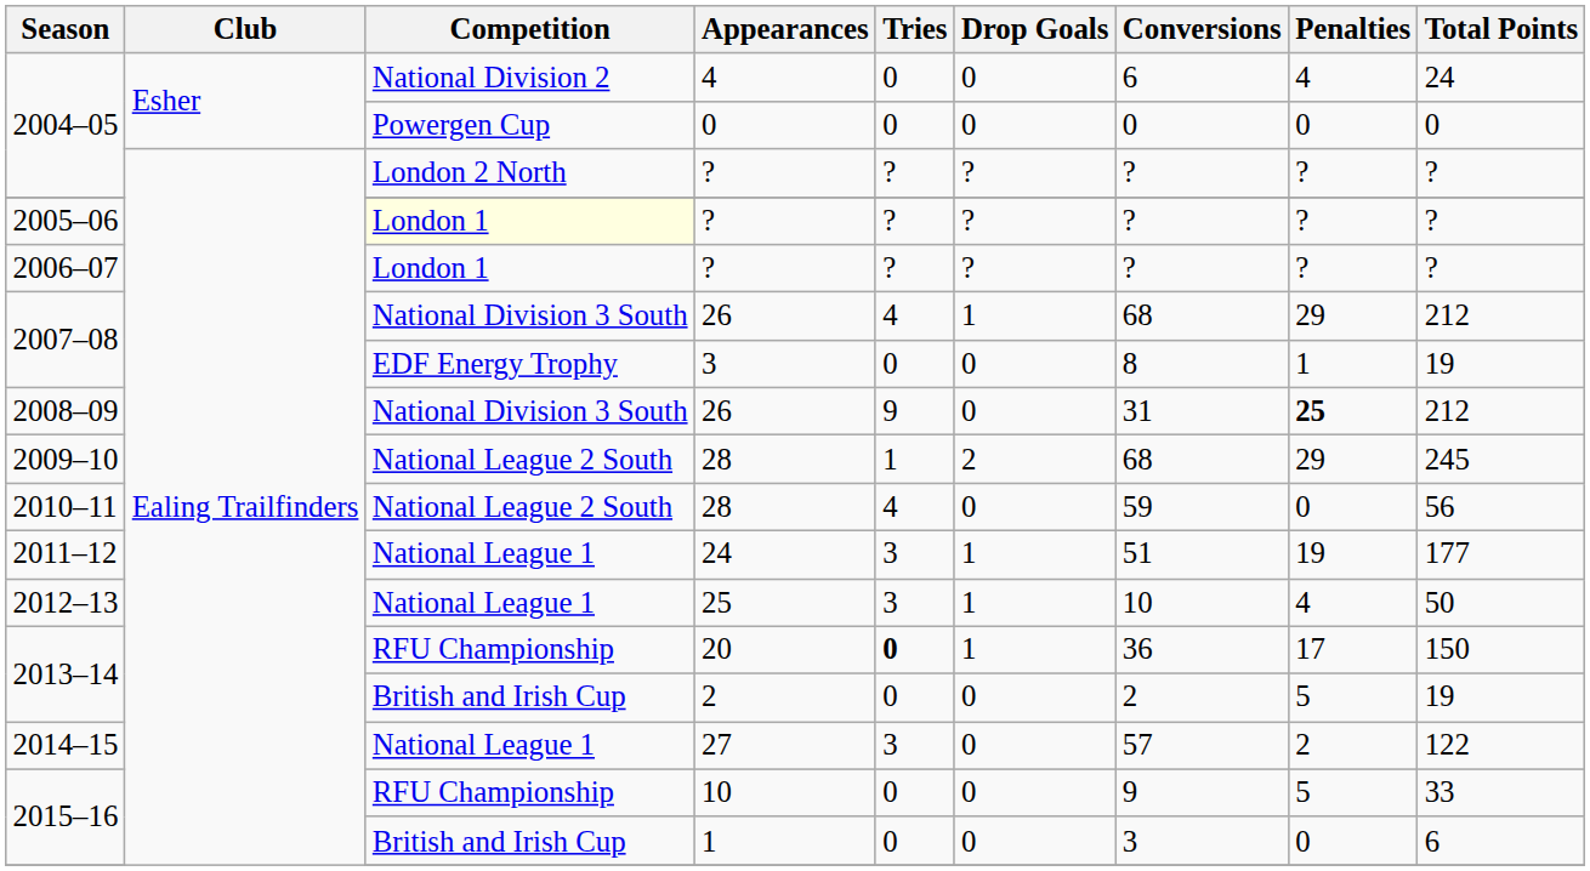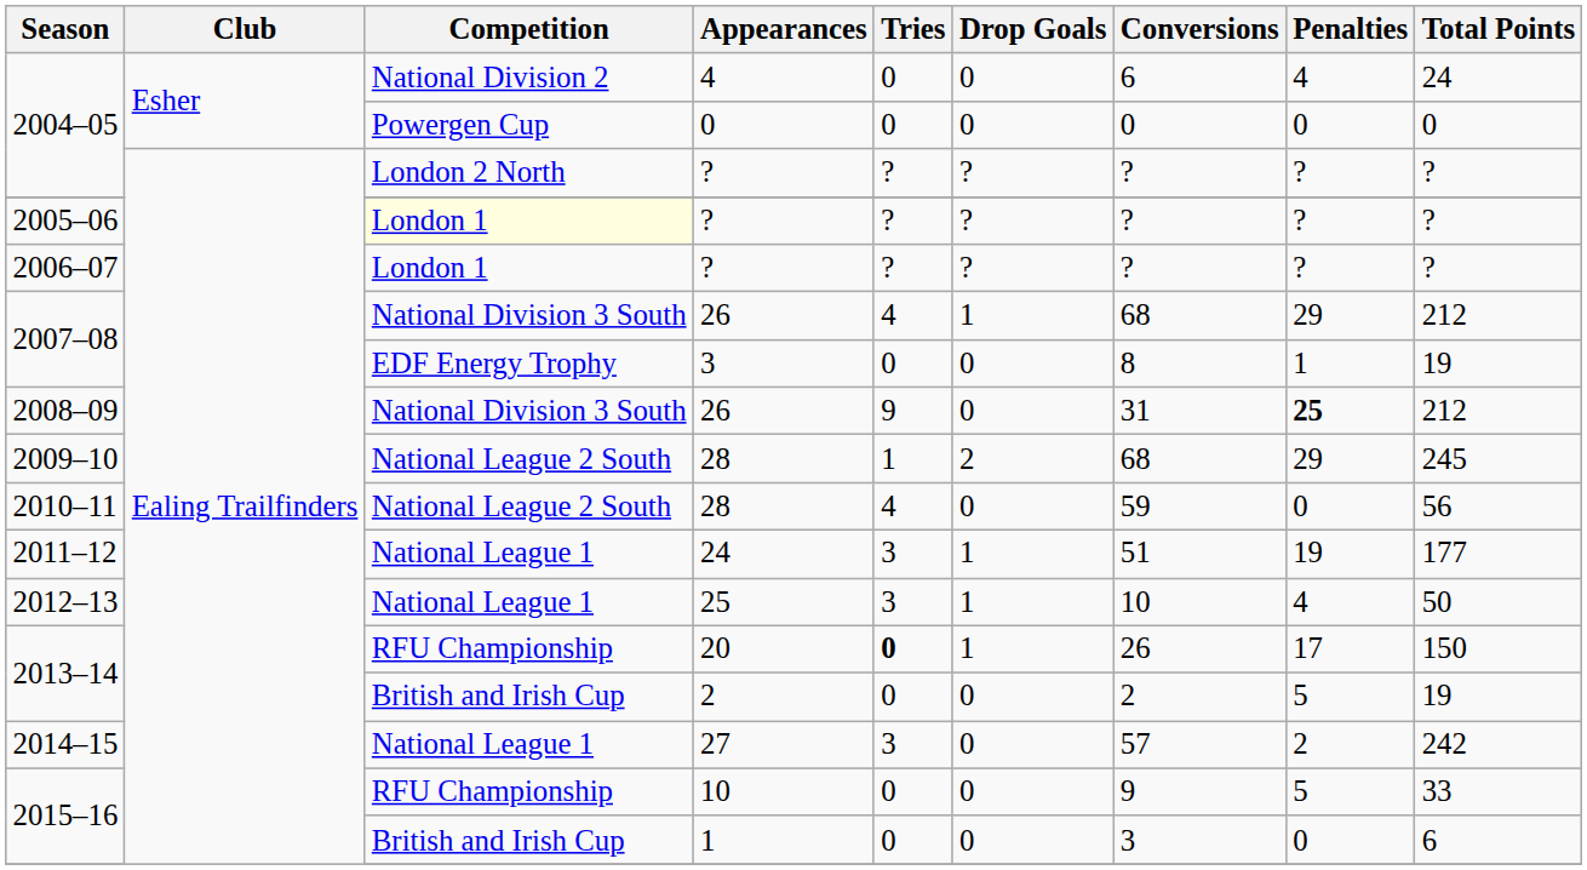20 | Conversions: 36 -> 26
27 | Total Points: 122 -> 242
